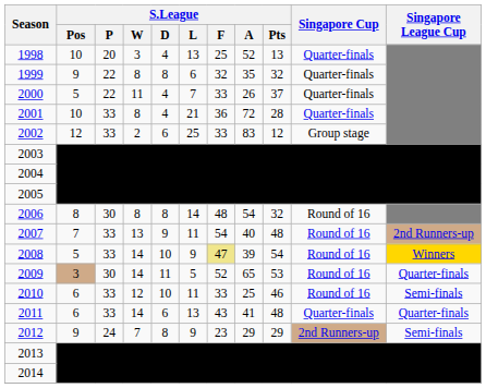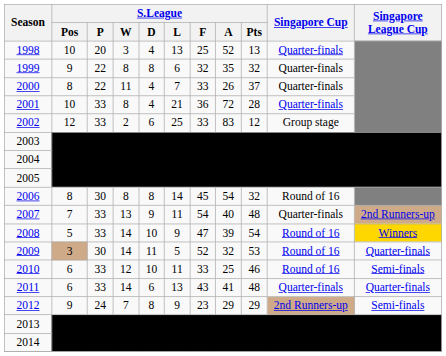2000 | S.League / Pos: 5 -> 8
2006 | S.League / F: 48 -> 45
2007 | Singapore Cup: Round of 16 -> Quarter-finals
2008 | S.League / F: khaki background -> no background
2009 | S.League / A: 65 -> 32
